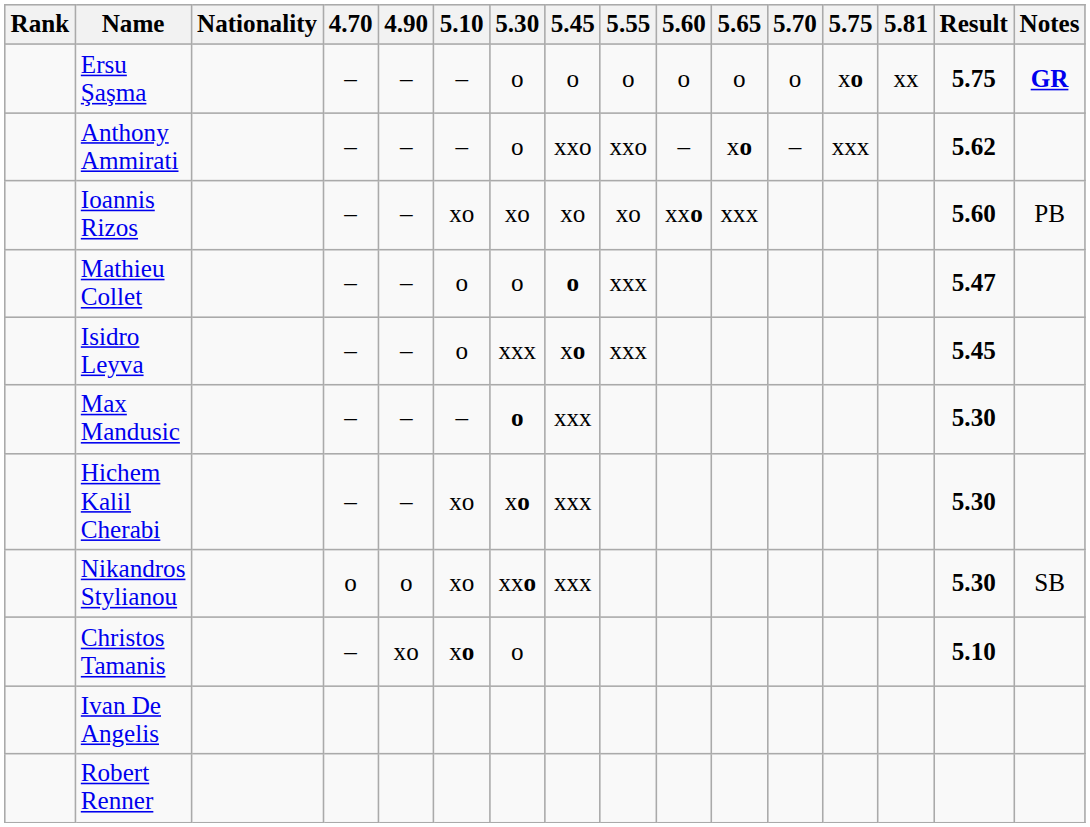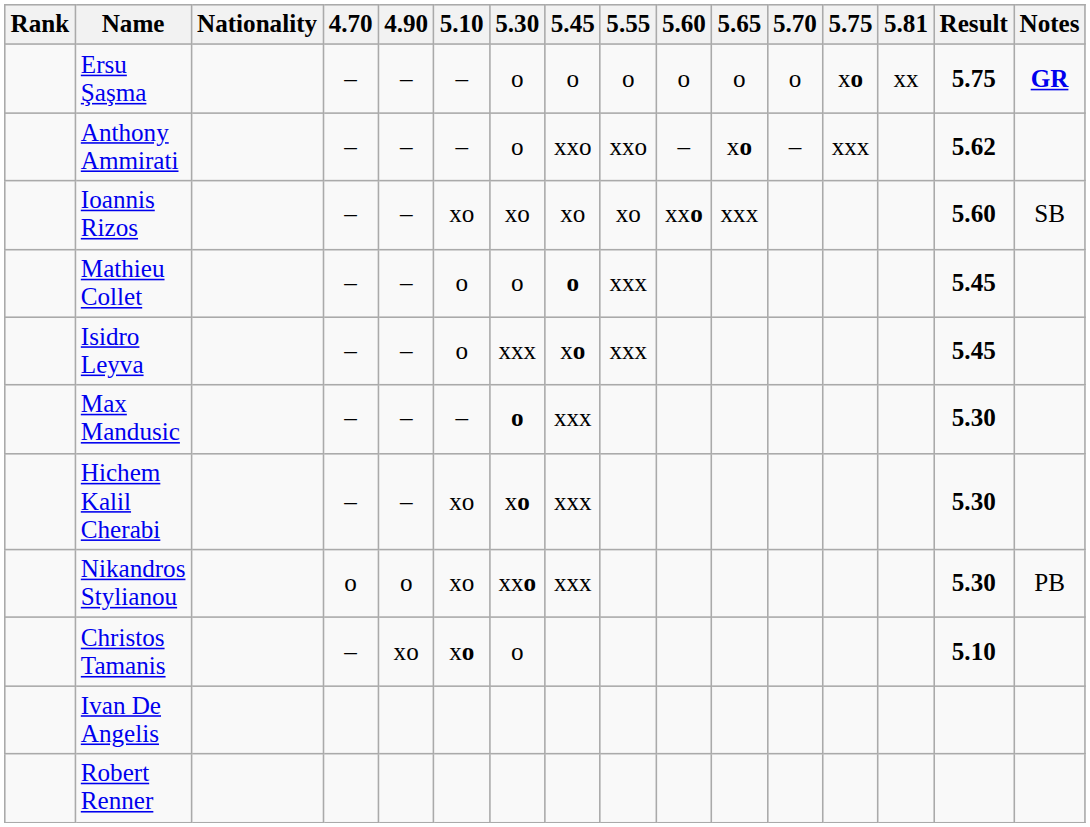Ioannis Rizos | Notes: PB -> SB
Mathieu Collet | Result: 5.47 -> 5.45
Nikandros Stylianou | Notes: SB -> PB
